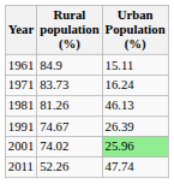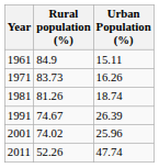1971 | Urban Population (%): 16.24 -> 16.26
1981 | Urban Population (%): 46.13 -> 18.74
2001 | Urban Population (%): lightgreen background -> no background
